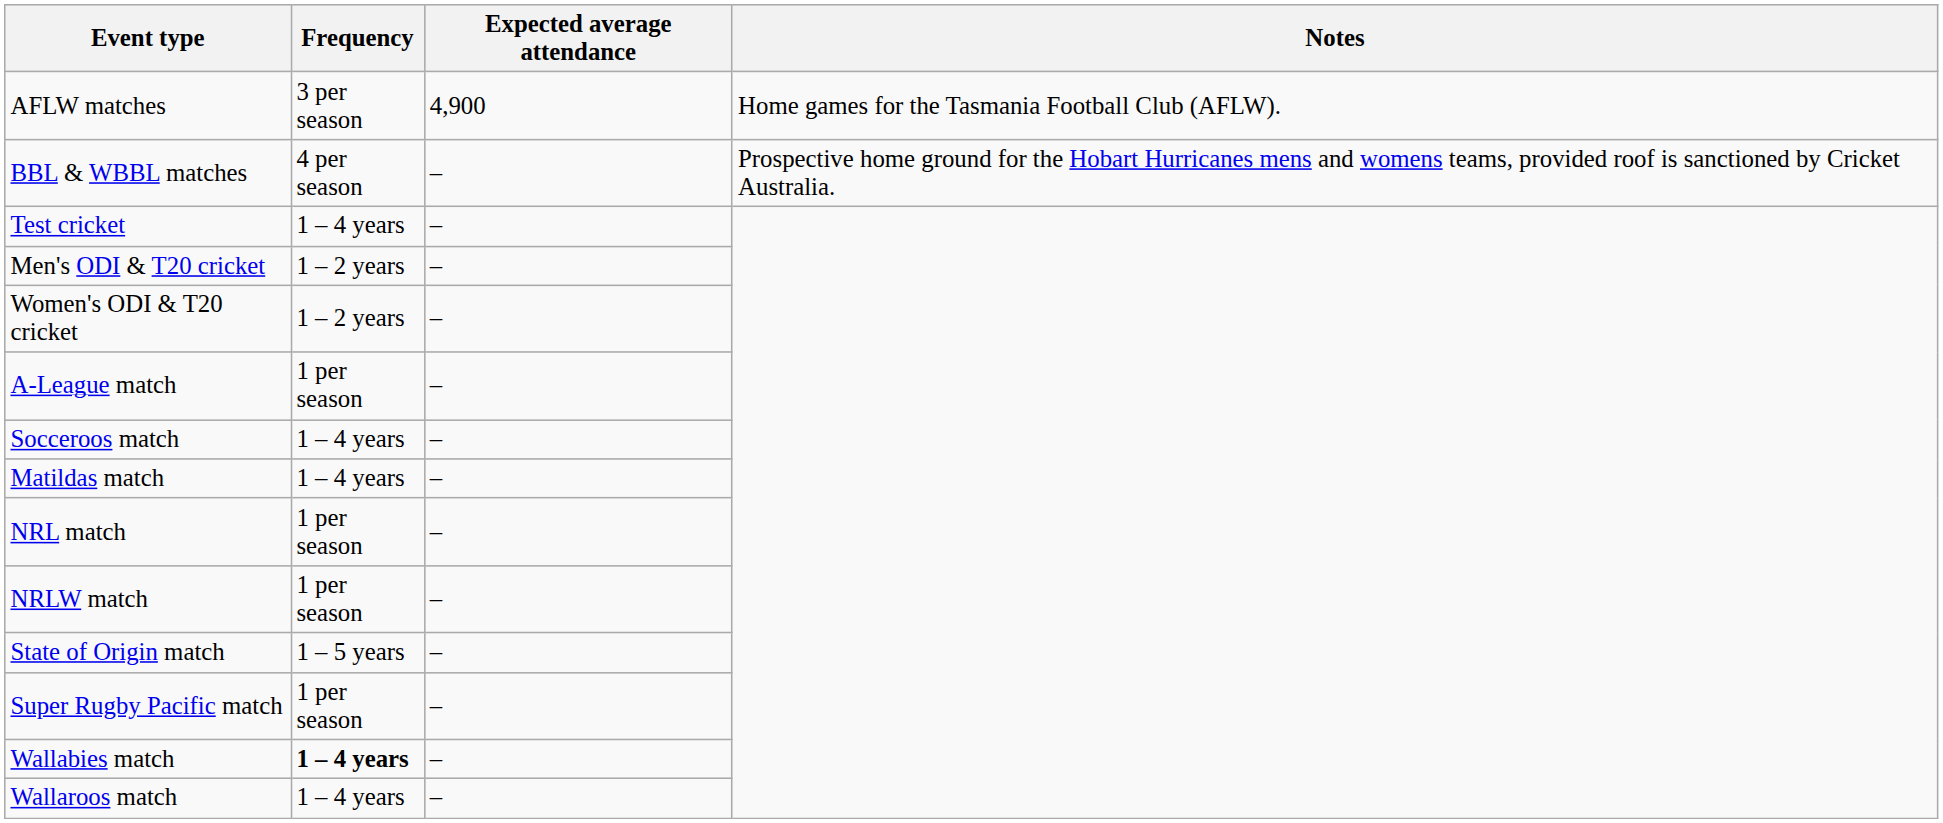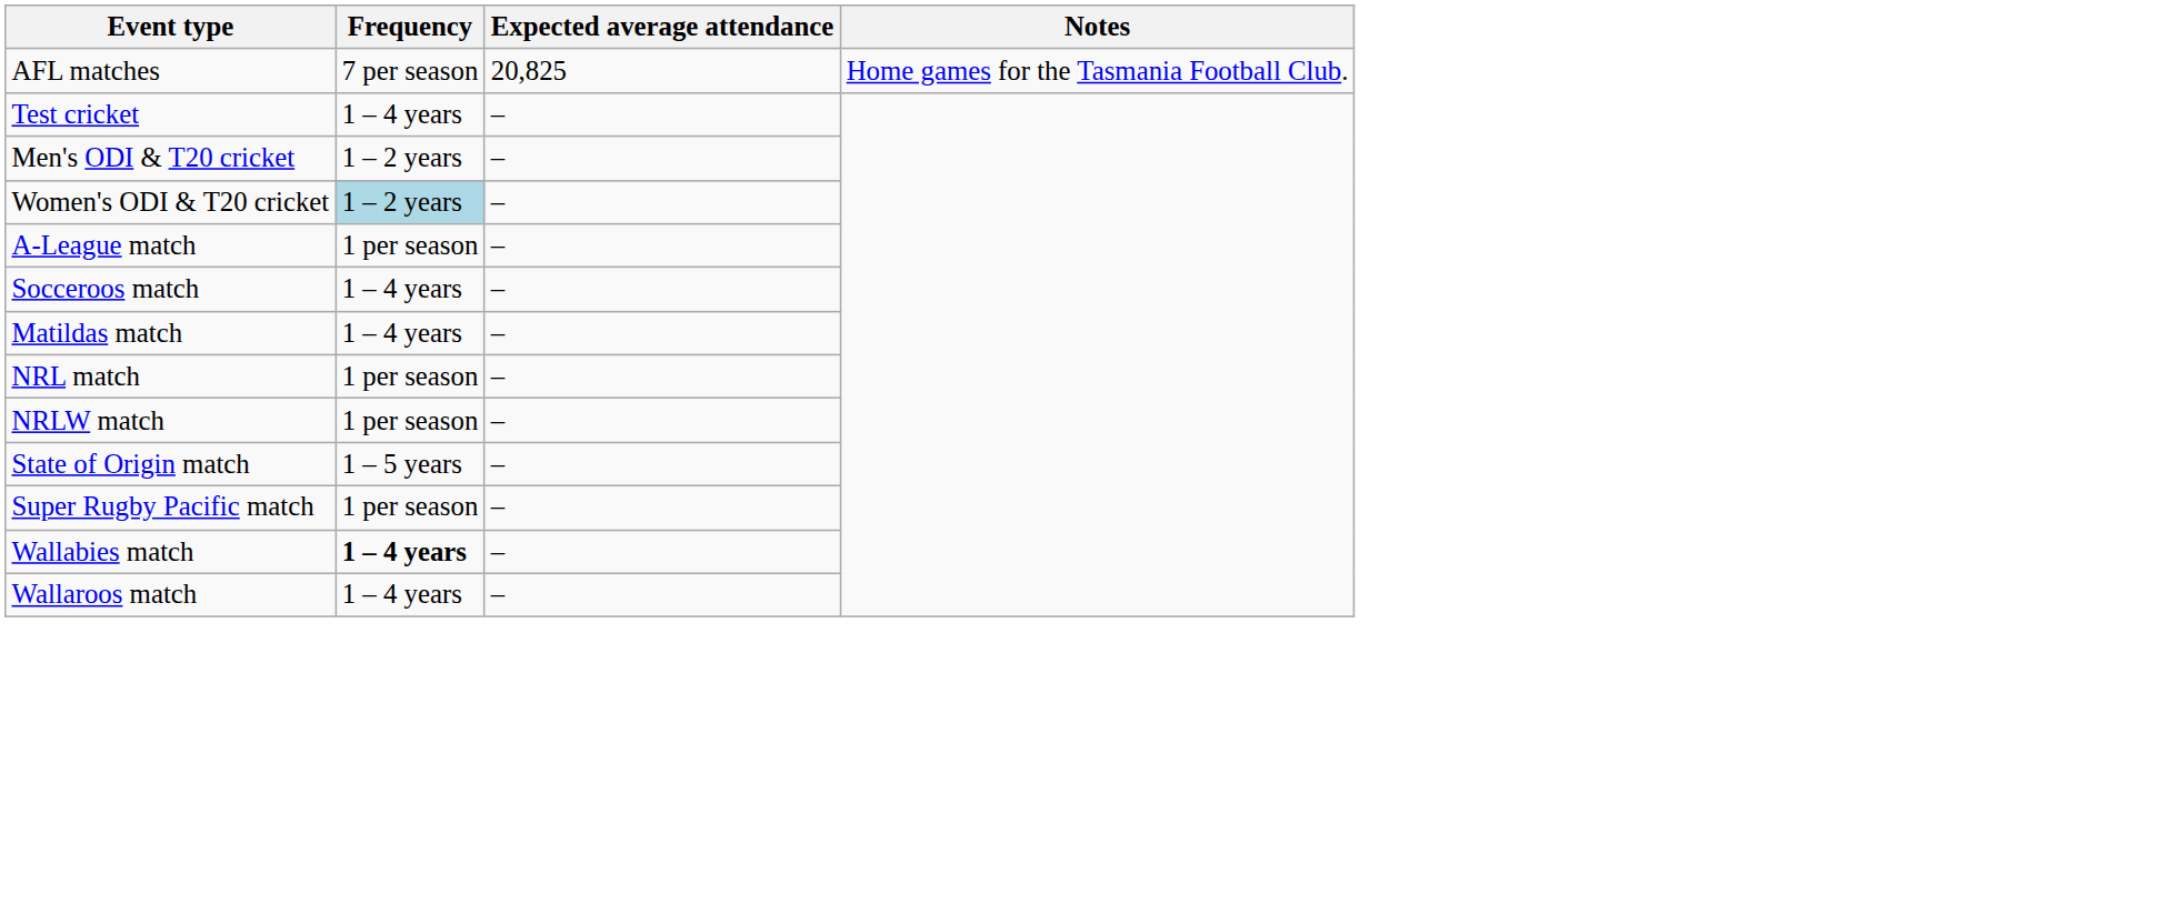+ row: AFL matches | 7 per season | 20,825 | Home games for the Tasmania Football Club.
- row: AFLW matches | 3 per season | 4,900 | Home games for the Tasmania Football Club (AFLW).
- row: BBL & WBBL matches | 4 per season | – | Prospective home ground for the Hobart Hurricanes mens and womens teams, provided roof is sanctioned by Cricket Australia.
Women's ODI & T20 cricket | Frequency: no background -> lightblue background
